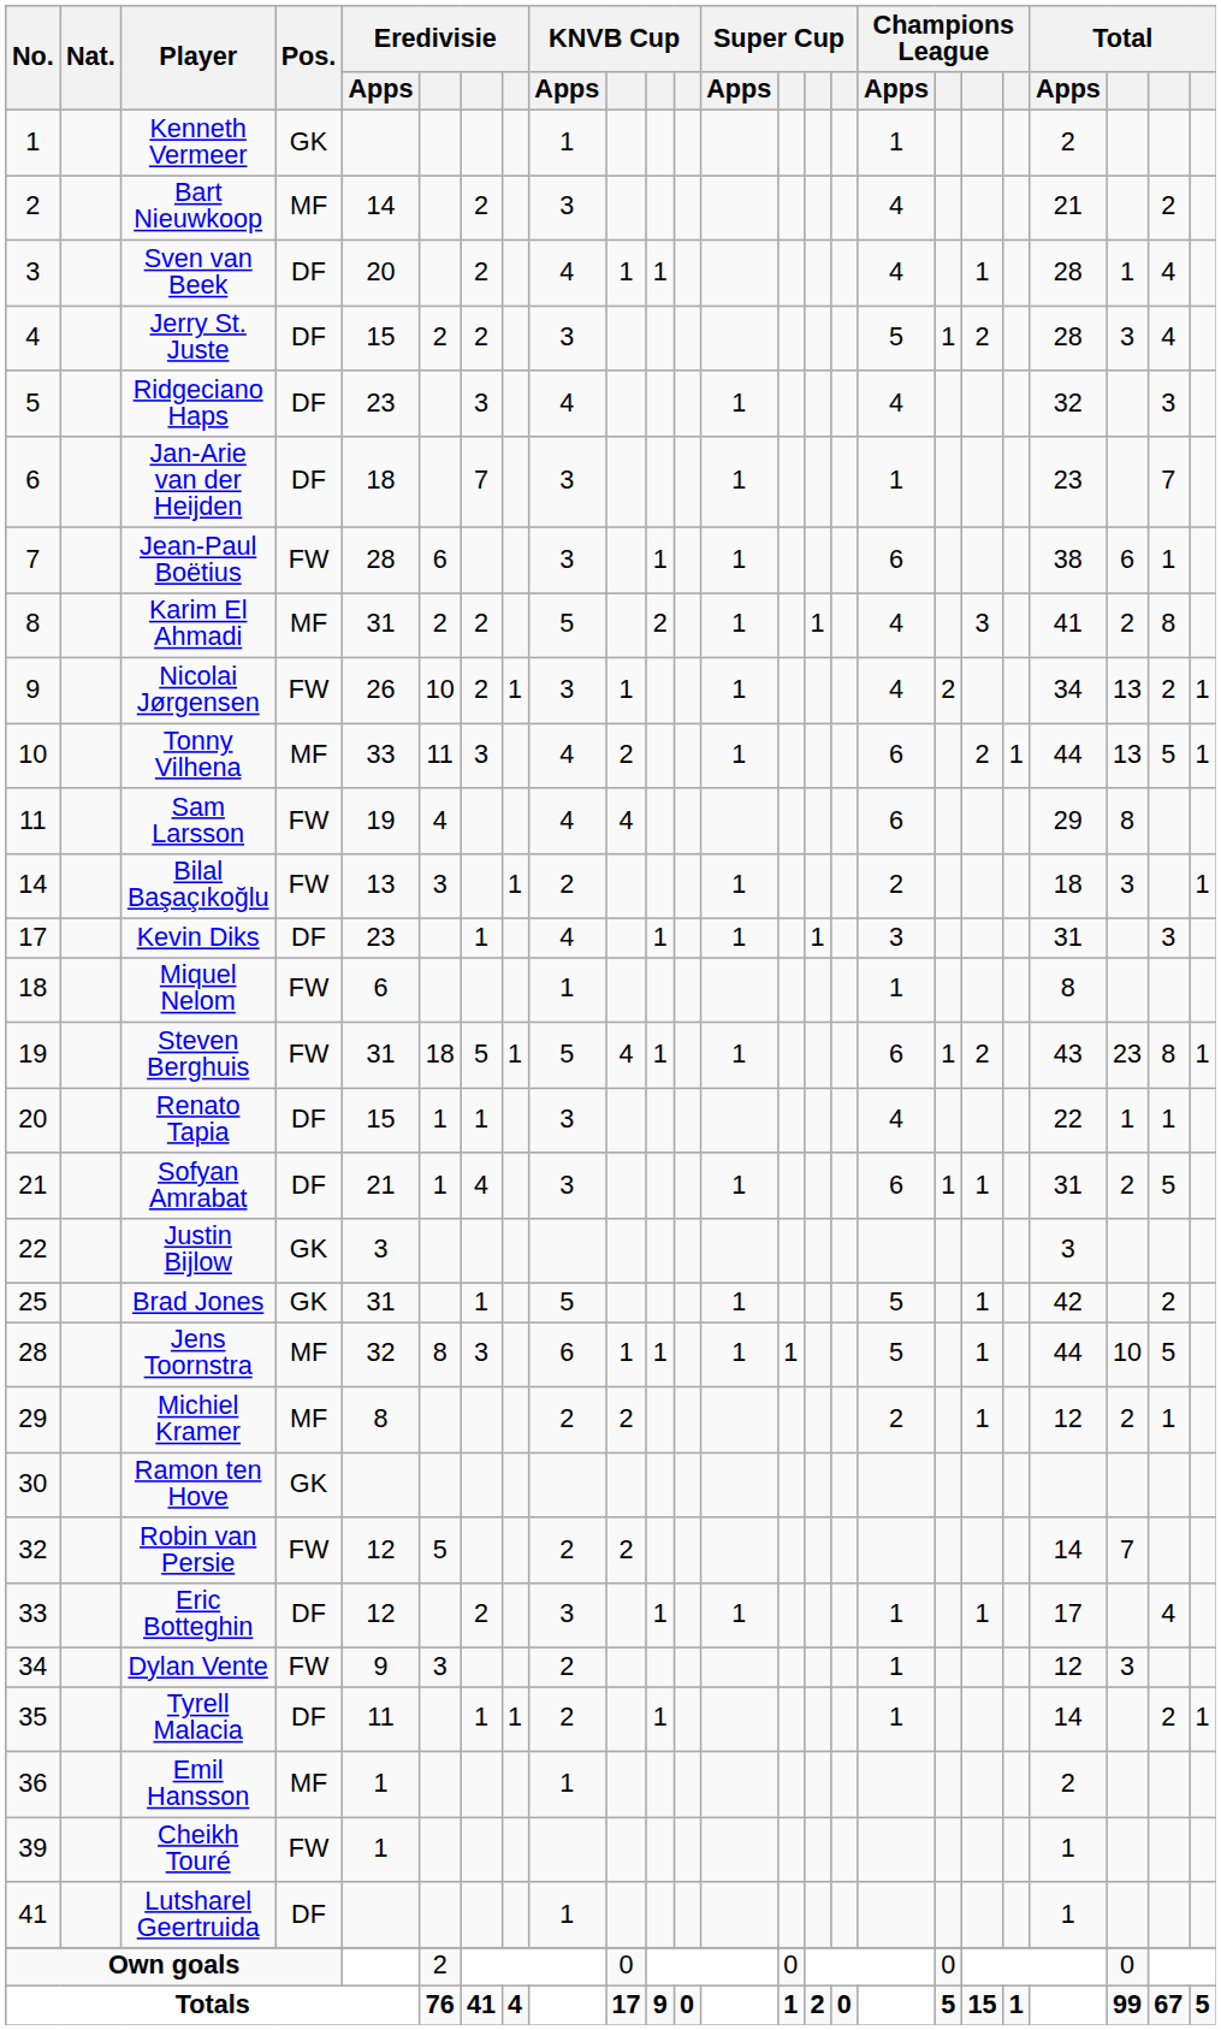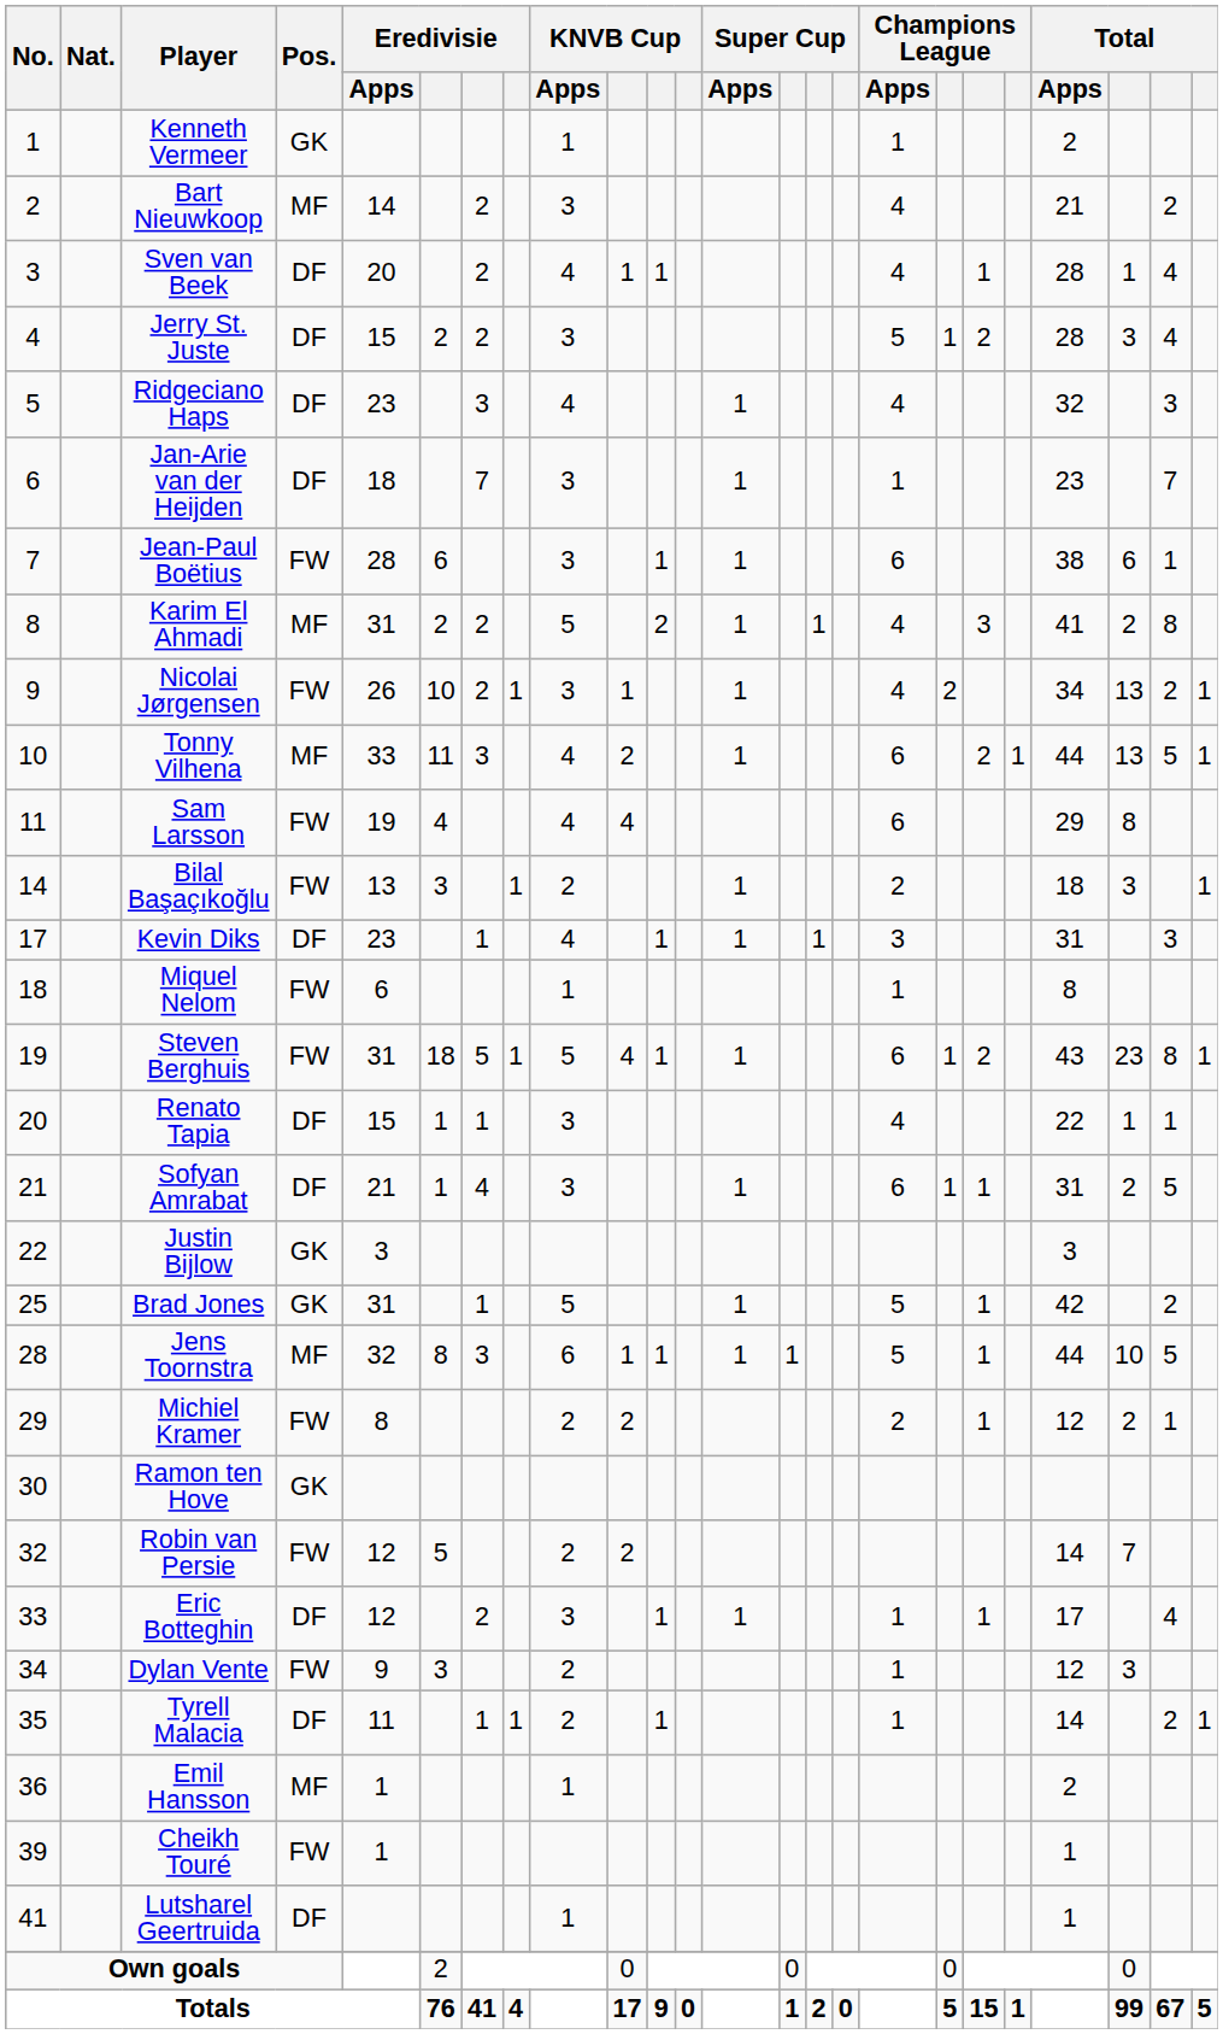Michiel Kramer | Pos.: MF -> FW
